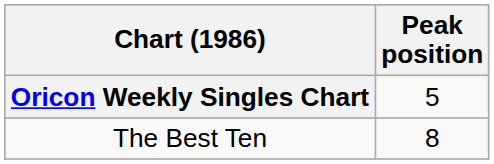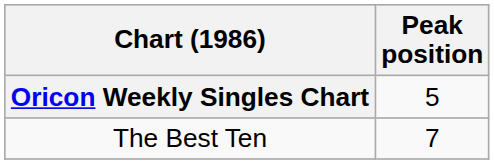The Best Ten | Peak position: 8 -> 7
